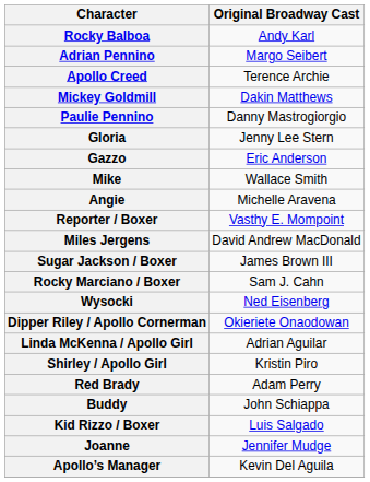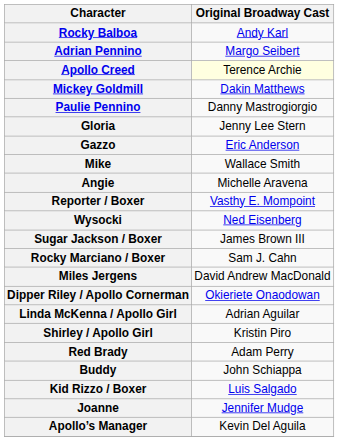Apollo Creed | Original Broadway Cast: no background -> lightyellow background
rows swapped: Wysocki <-> Miles Jergens
